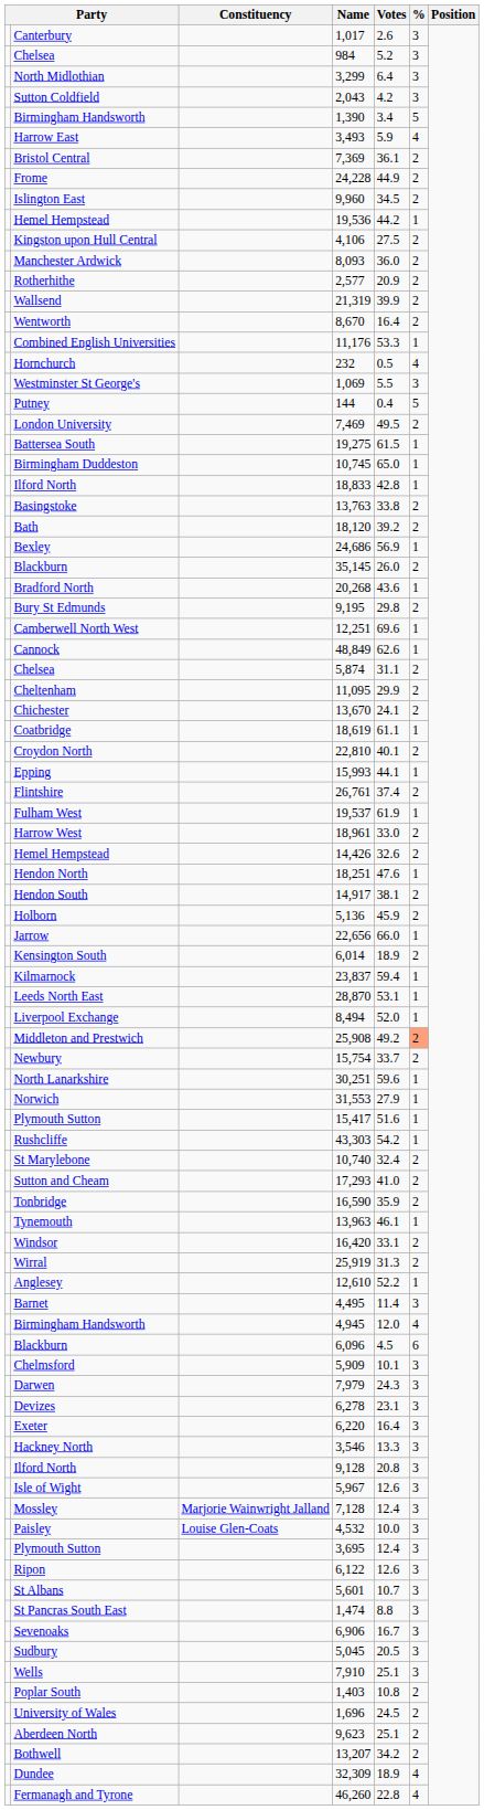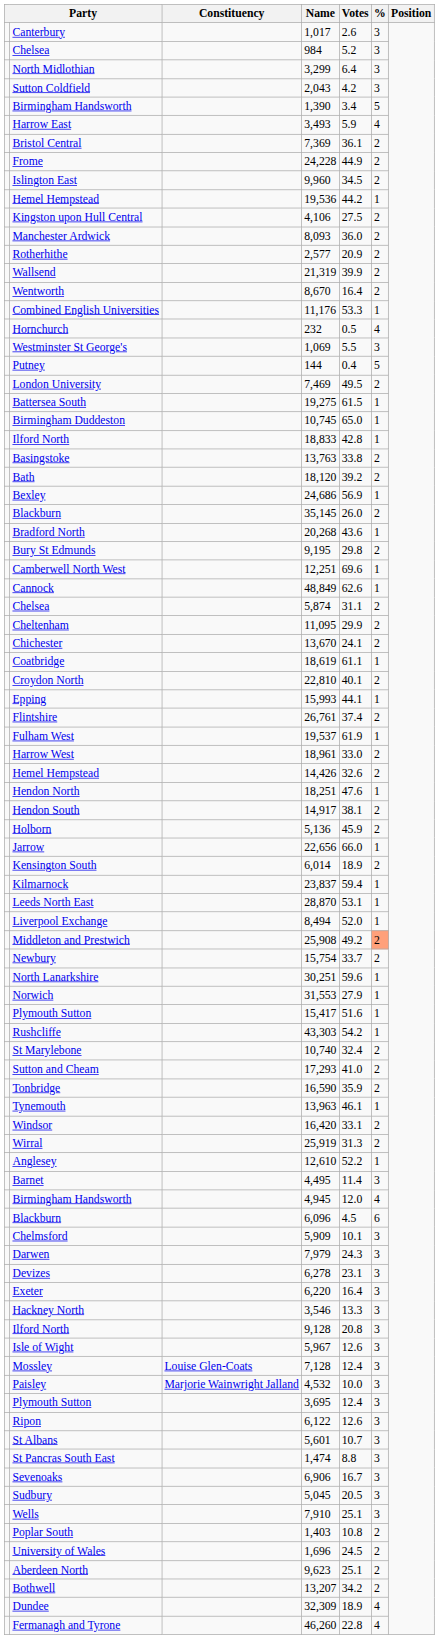Mossley | Constituency: Marjorie Wainwright Jalland -> Louise Glen-Coats
Paisley | Constituency: Louise Glen-Coats -> Marjorie Wainwright Jalland
